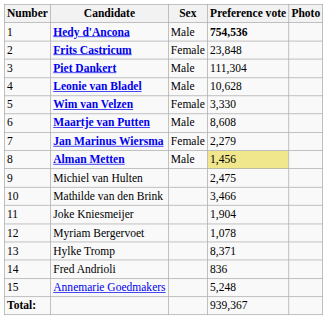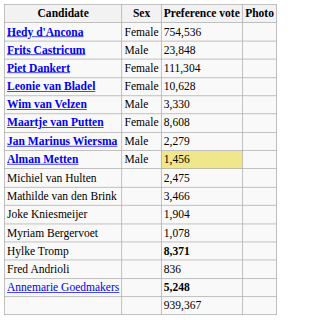- column: Number | 1 | 2 | 3 | 4 | 5 | 6 | 7 | 8 | 9 | 10 | 11 | 12 | 13 | 14 | 15 | Total:
Hedy d'Ancona | Sex: Male -> Female
Hedy d'Ancona | Preference vote: bold -> normal
Frits Castricum | Sex: Female -> Male
Piet Dankert | Sex: Male -> Female
Leonie van Bladel | Sex: Male -> Female
Wim van Velzen | Sex: Female -> Male
Maartje van Putten | Sex: Male -> Female
Jan Marinus Wiersma | Sex: Female -> Male
Hylke Tromp | Preference vote: normal -> bold
Annemarie Goedmakers | Preference vote: normal -> bold
